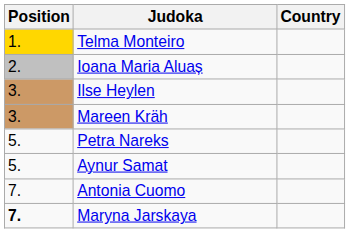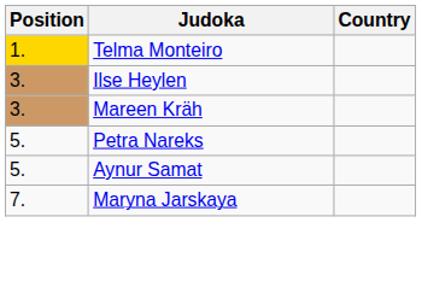- row: 2. | Ioana Maria Aluaș
- row: 7. | Antonia Cuomo
Maryna Jarskaya | Position: bold -> normal
